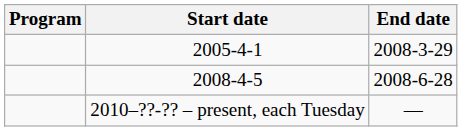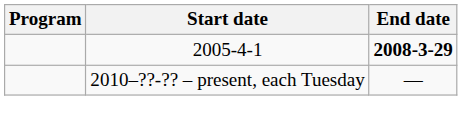2005-4-1 | End date: normal -> bold
- row: 2008-4-5 | 2008-6-28
